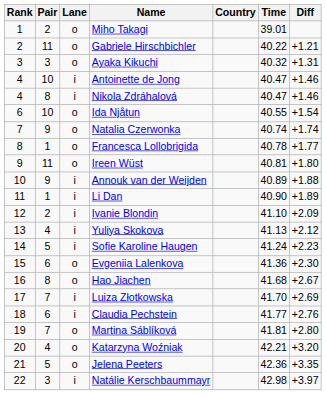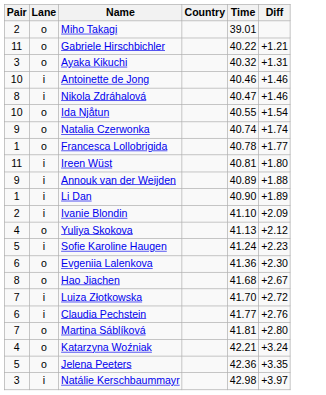- column: Rank | 1 | 2 | 3 | 4 | 4 | 6 | 7 | 8 | 9 | 10 | 11 | 12 | 13 | 14 | 15 | 16 | 17 | 18 | 19 | 20 | 21 | 22
Antoinette de Jong | Time: 40.47 -> 40.46
Ireen Wüst | Lane: o -> i
Yuliya Skokova | Lane: i -> o
Luiza Złotkowska | Diff: +2.69 -> +2.72
Katarzyna Woźniak | Diff: +3.20 -> +3.24
